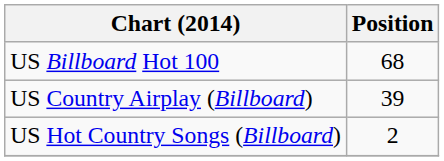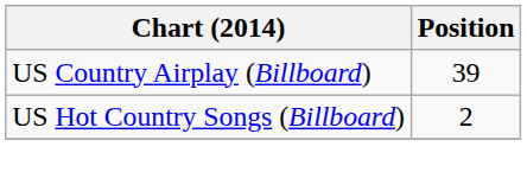- row: US Billboard Hot 100 | 68
